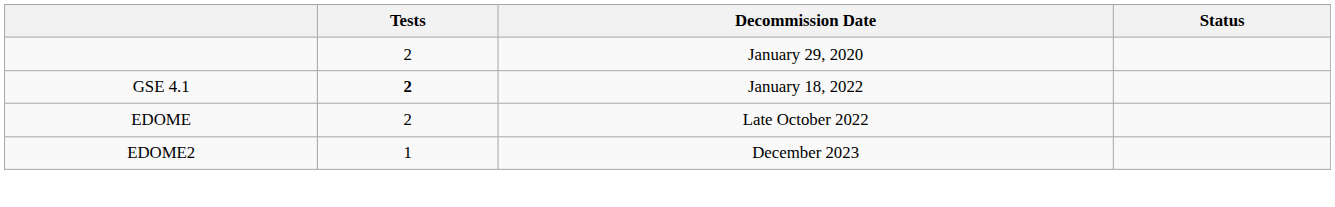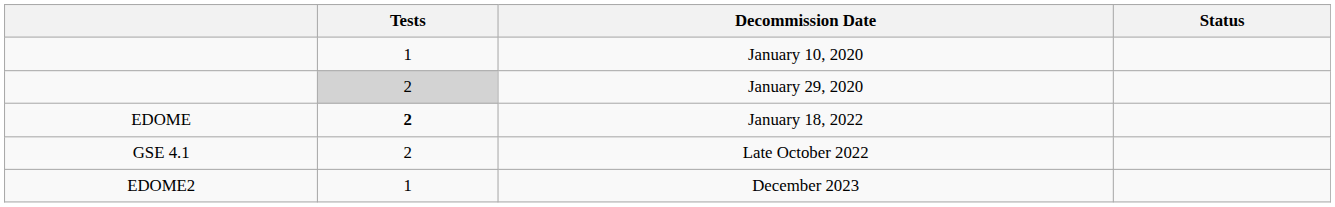+ row: 1 | January 10, 2020
January 29, 2020 | Tests: no background -> lightgrey background
January 18, 2022 | column 1: GSE 4.1 -> EDOME
Late October 2022 | column 1: EDOME -> GSE 4.1
